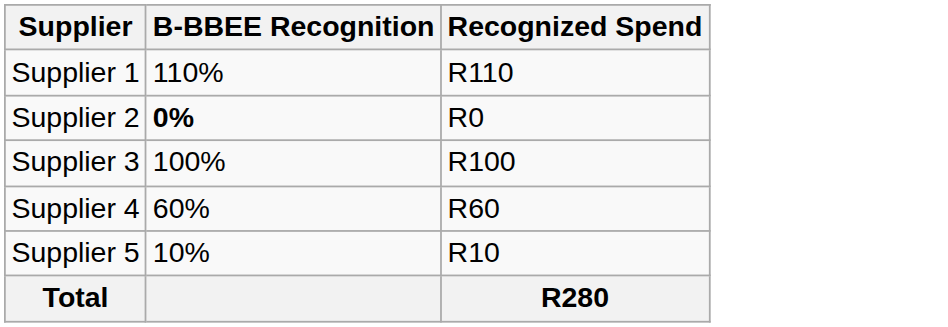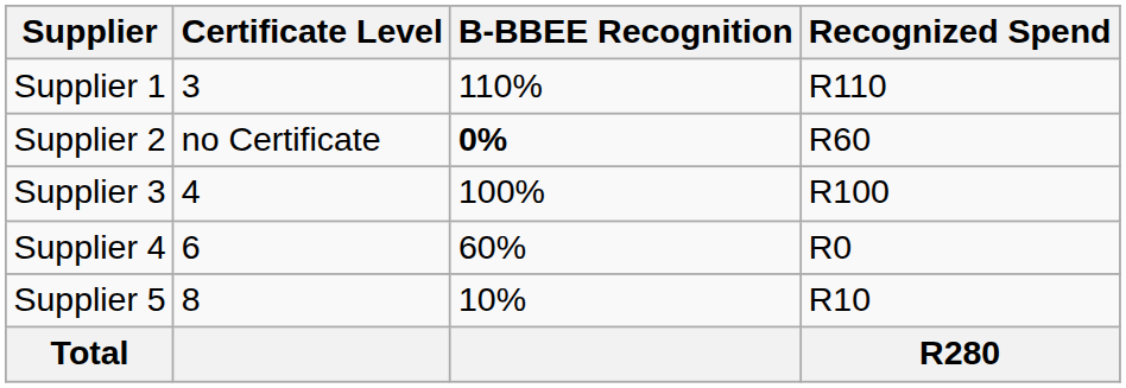+ column: Certificate Level | 3 | no Certificate | 4 | 6 | 8
Supplier 2 | Recognized Spend: R0 -> R60
Supplier 4 | Recognized Spend: R60 -> R0
